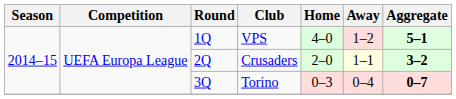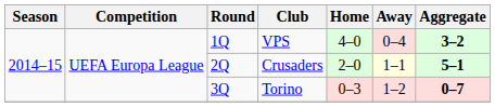VPS | Away: 1–2 -> 0–4
VPS | Aggregate: 5–1 -> 3–2
Crusaders | Aggregate: 3–2 -> 5–1
Torino | Away: 0–4 -> 1–2
